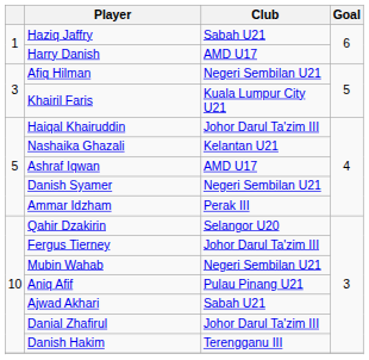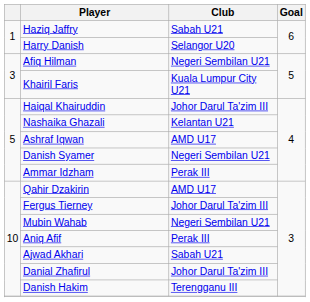Harry Danish | Club: AMD U17 -> Selangor U20
Qahir Dzakirin | Club: Selangor U20 -> AMD U17
Aniq Afif | Club: Pulau Pinang U21 -> Perak III
